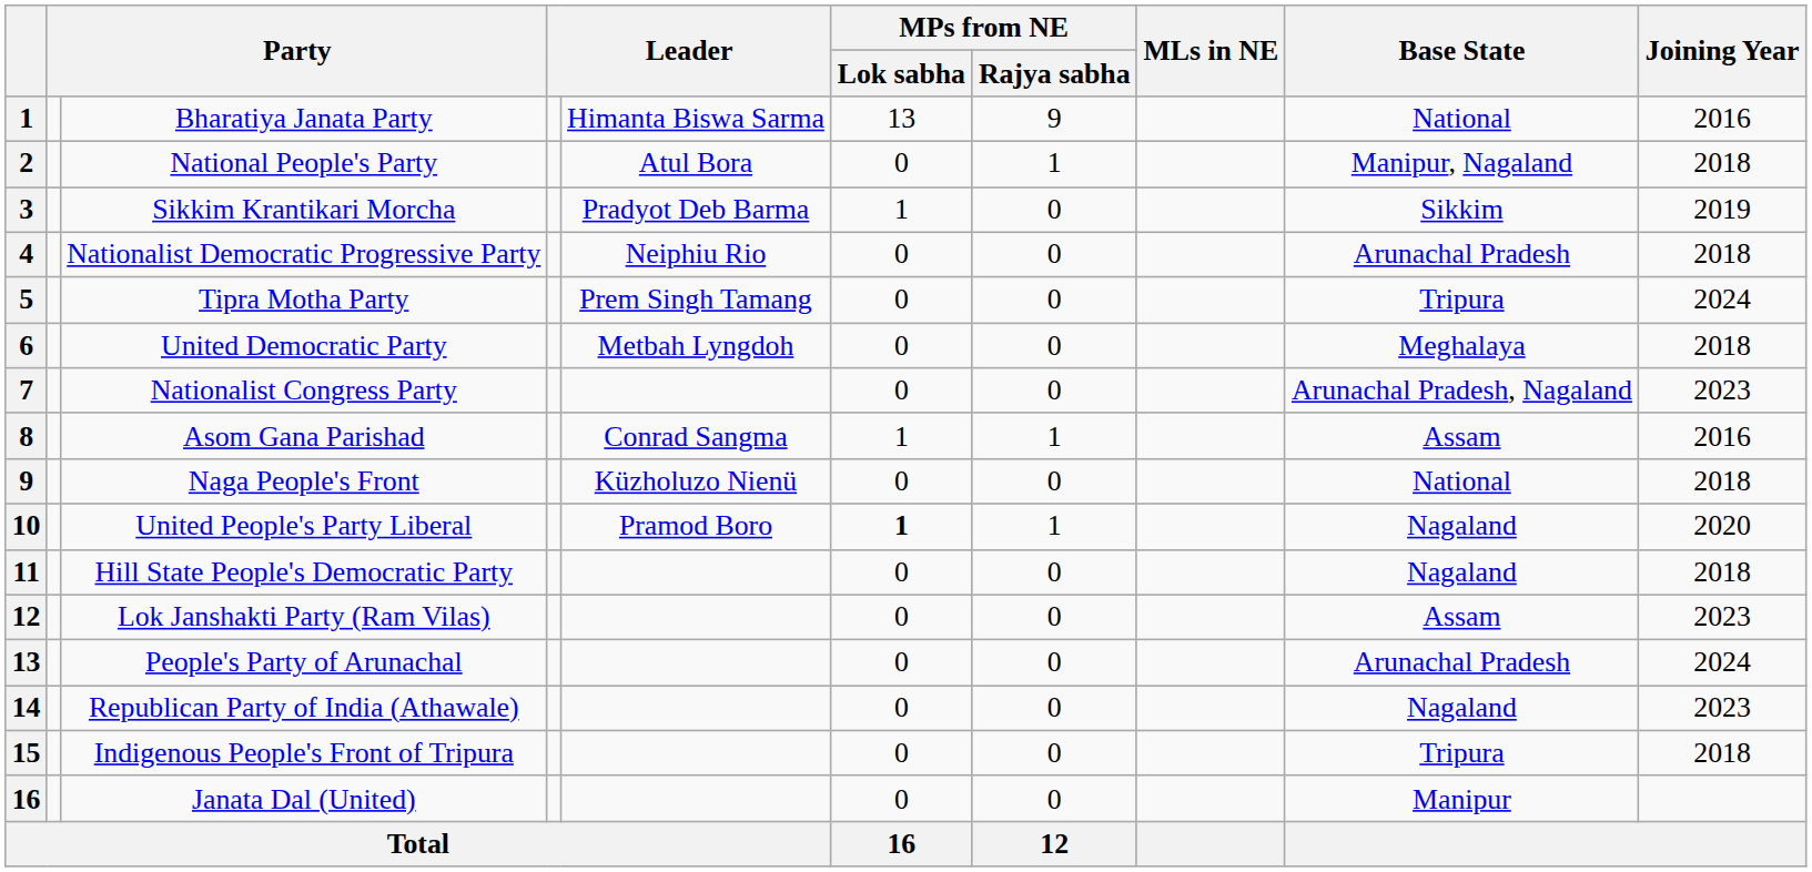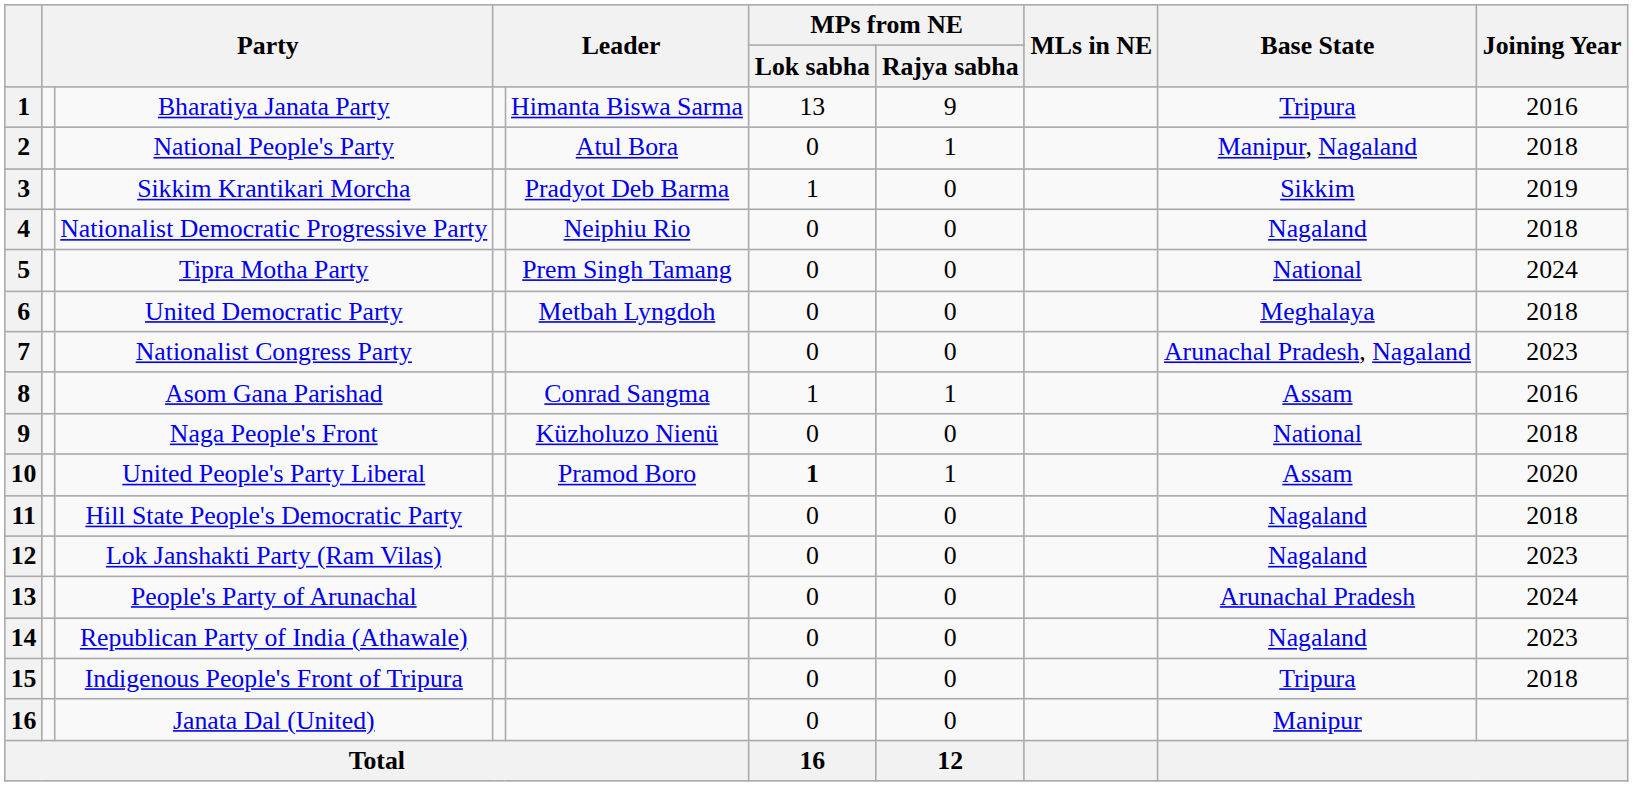Bharatiya Janata Party | Base State: National -> Tripura
Nationalist Democratic Progressive Party | Base State: Arunachal Pradesh -> Nagaland
Tipra Motha Party | Base State: Tripura -> National
United People's Party Liberal | Base State: Nagaland -> Assam
Lok Janshakti Party (Ram Vilas) | Base State: Assam -> Nagaland
